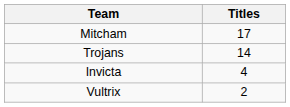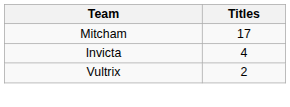- row: Trojans | 14
